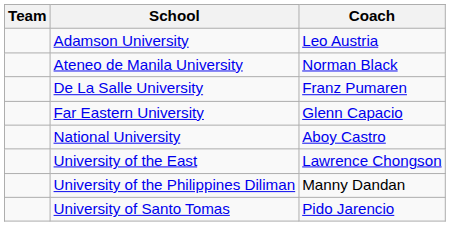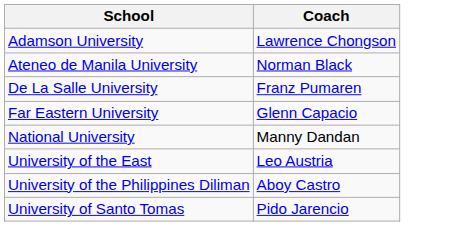- column: Team
Adamson University | Coach: Leo Austria -> Lawrence Chongson
National University | Coach: Aboy Castro -> Manny Dandan
University of the East | Coach: Lawrence Chongson -> Leo Austria
University of the Philippines Diliman | Coach: Manny Dandan -> Aboy Castro
